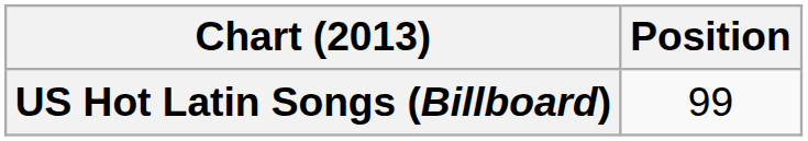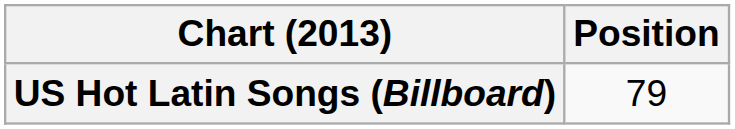US Hot Latin Songs (Billboard) | Position: 99 -> 79
